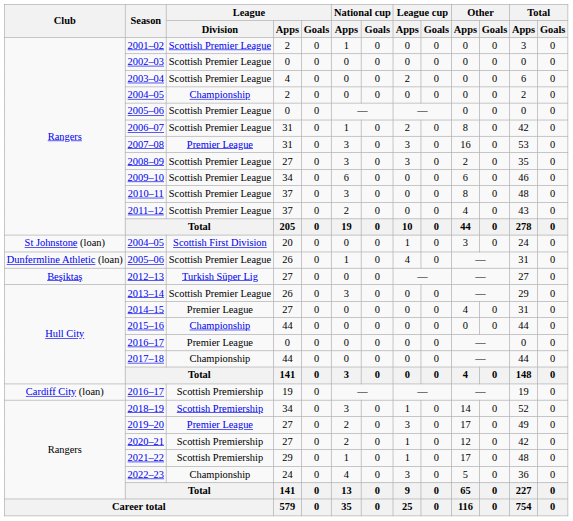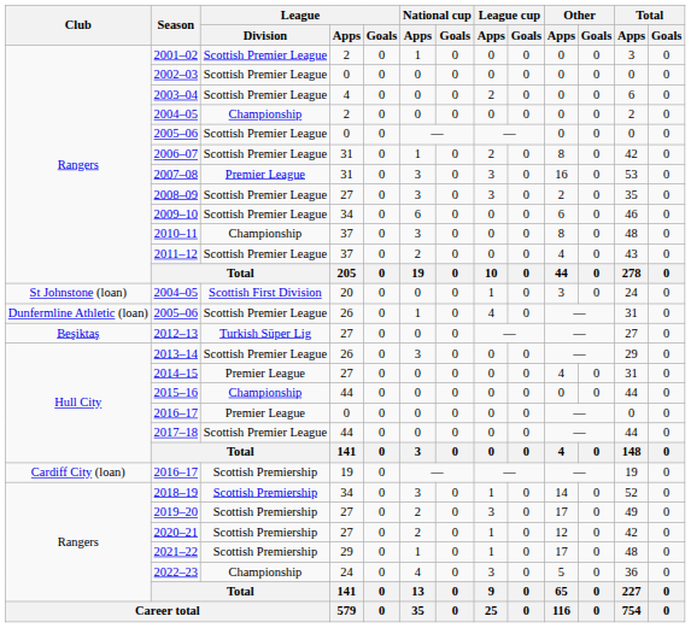2010–11 | League / Division: Scottish Premier League -> Championship
2017–18 | League / Division: Championship -> Scottish Premier League
2019–20 | League / Division: Premier League -> Scottish Premiership
